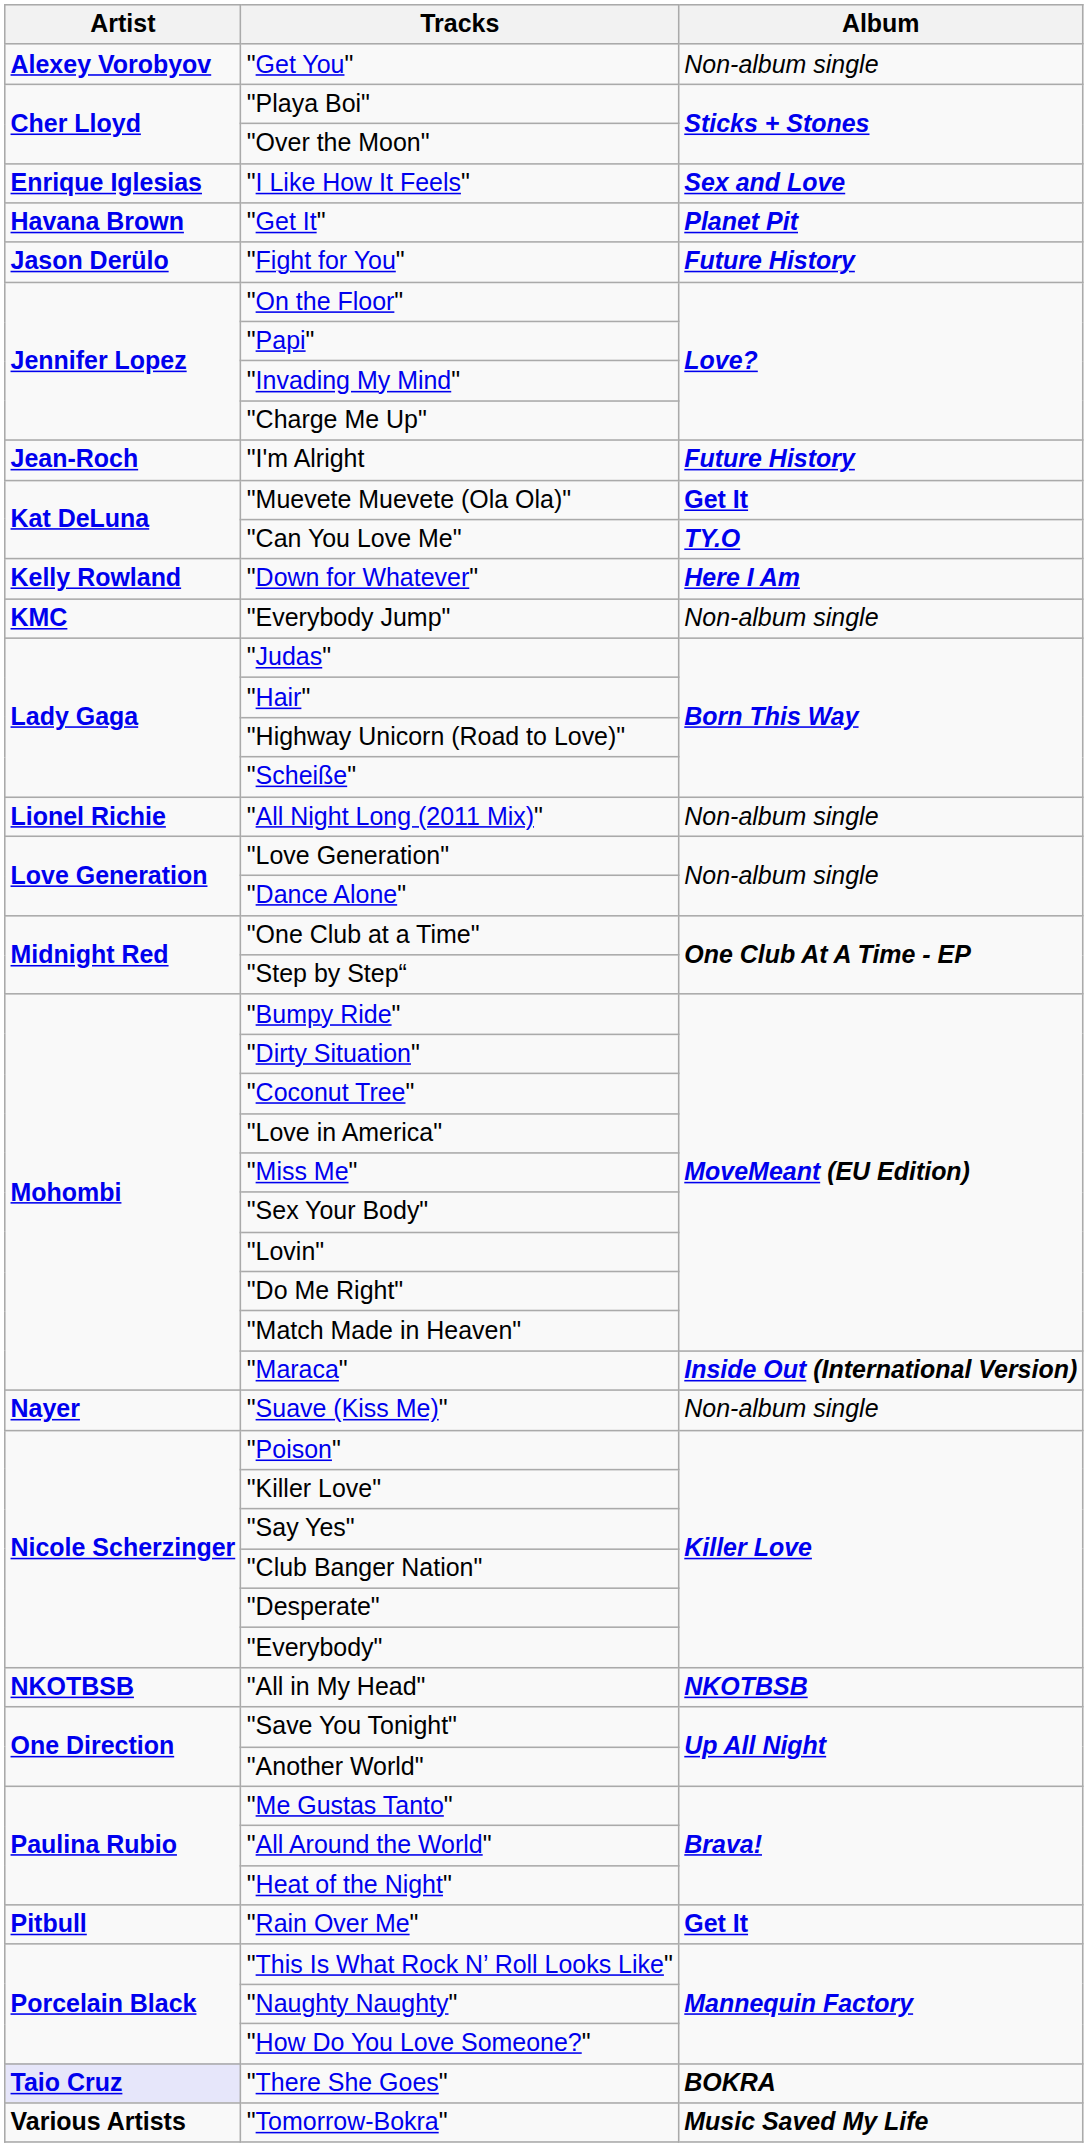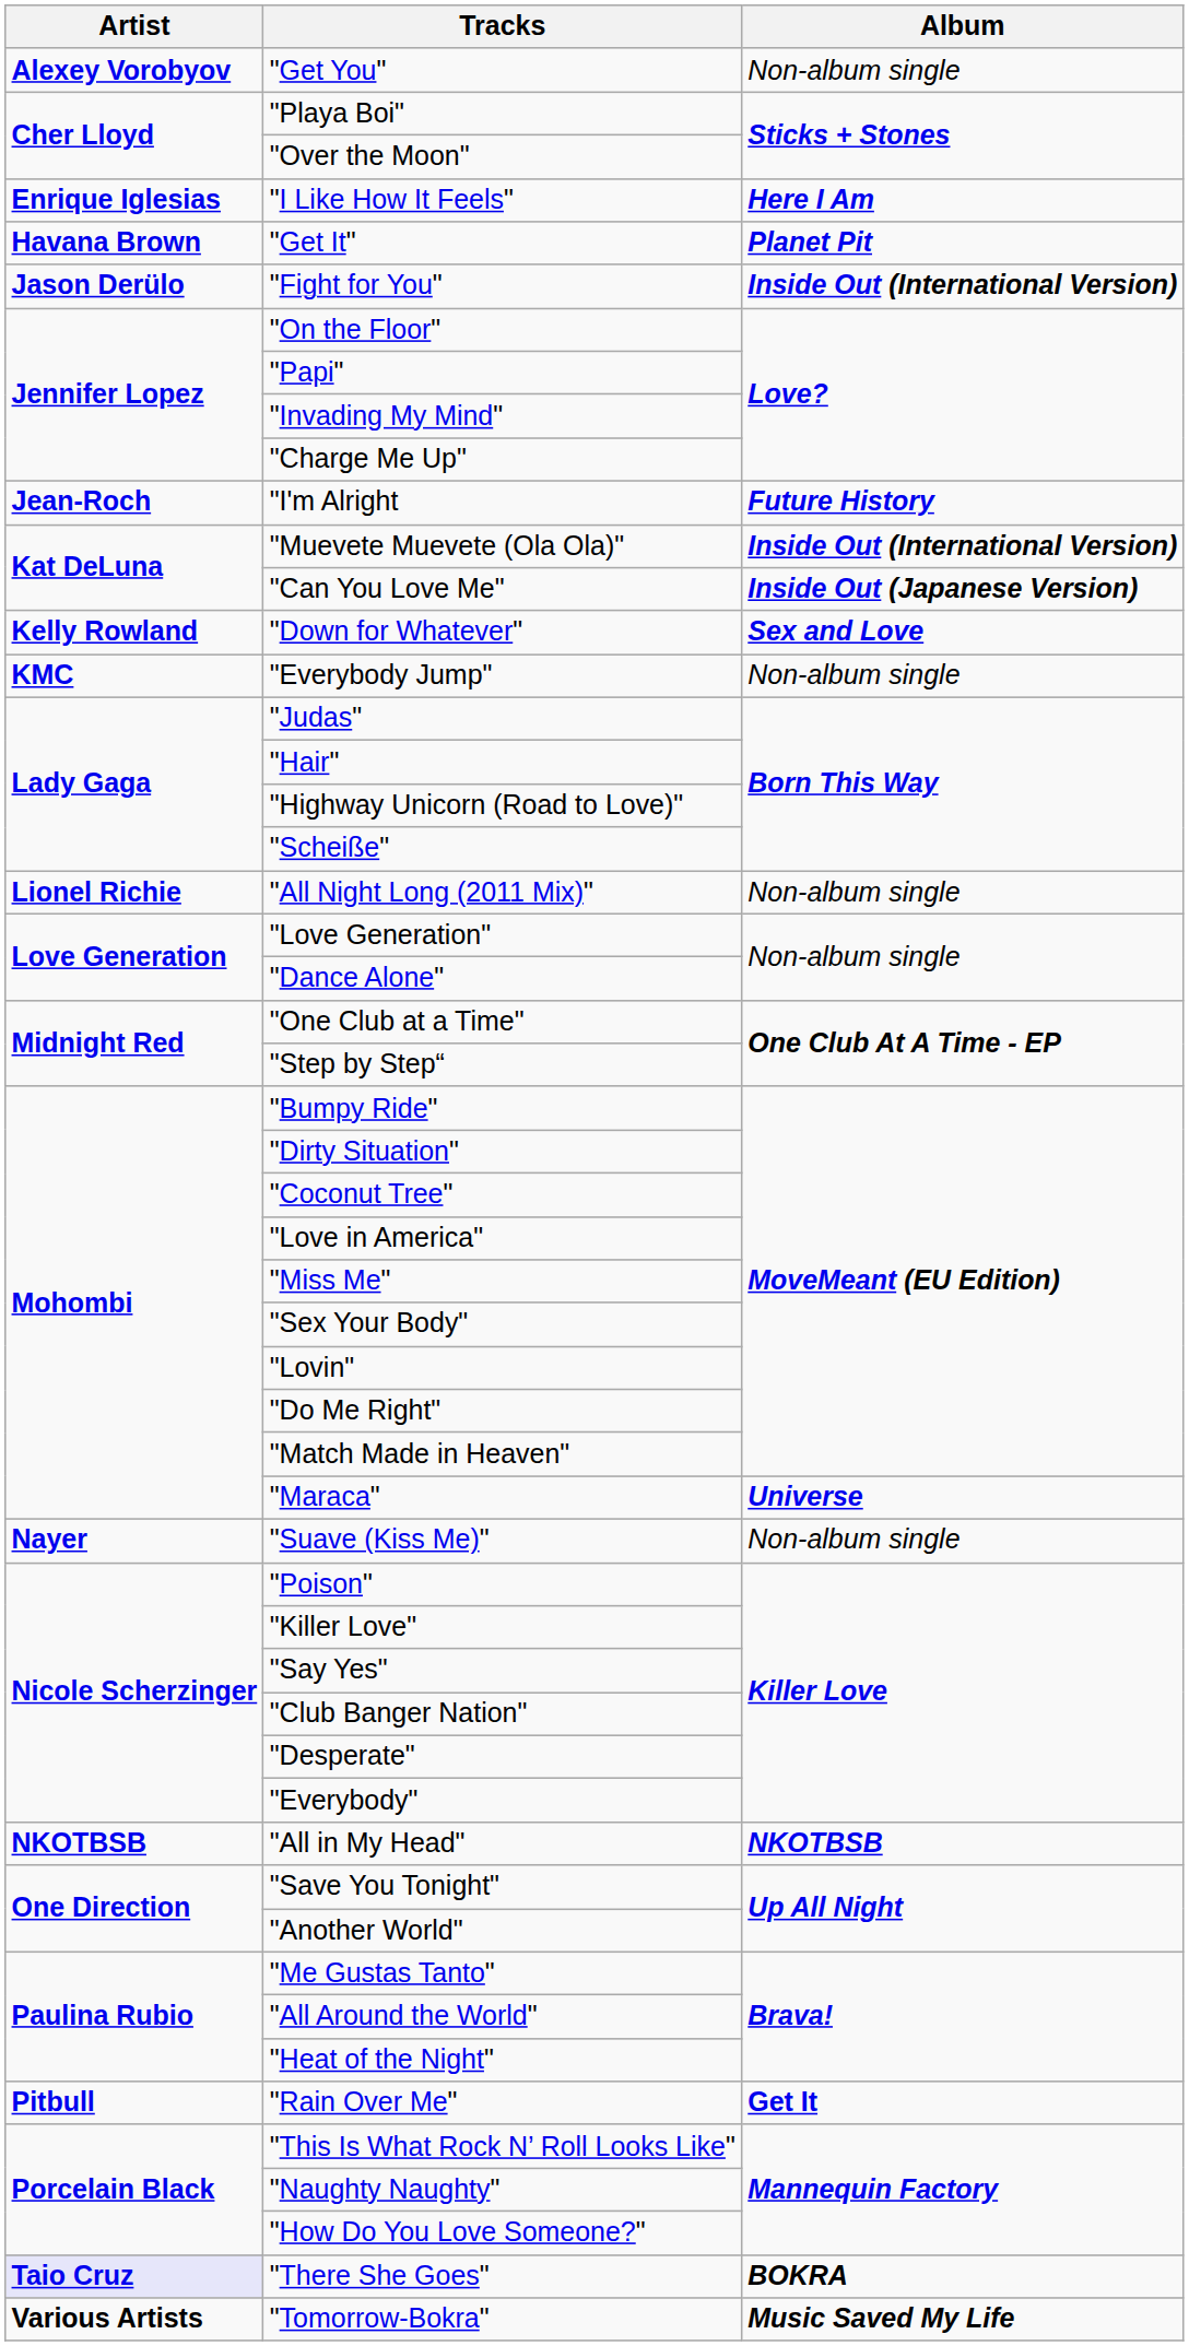"I Like How It Feels" | Album: Sex and Love -> Here I Am
"Fight for You" | Album: Future History -> Inside Out (International Version)
"Muevete Muevete (Ola Ola)" | Album: Get It -> Inside Out (International Version)
"Can You Love Me" | Album: TY.O -> Inside Out (Japanese Version)
"Down for Whatever" | Album: Here I Am -> Sex and Love
"Maraca" | Album: Inside Out (International Version) -> Universe
